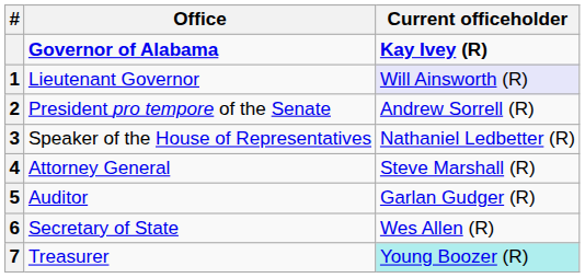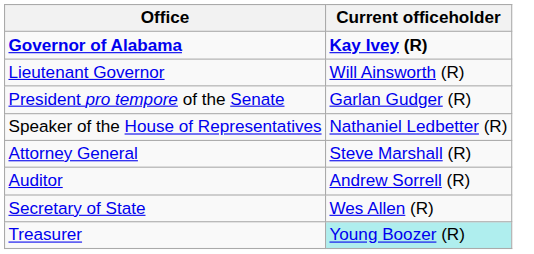- column: # | 1 | 2 | 3 | 4 | 5 | 6 | 7
Lieutenant Governor | Current officeholder: lavender background -> no background
President pro tempore of the Senate | Current officeholder: Andrew Sorrell (R) -> Garlan Gudger (R)
Auditor | Current officeholder: Garlan Gudger (R) -> Andrew Sorrell (R)
